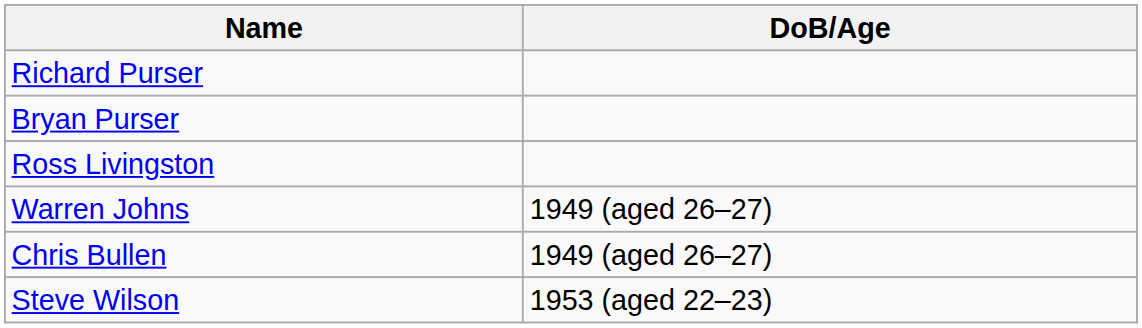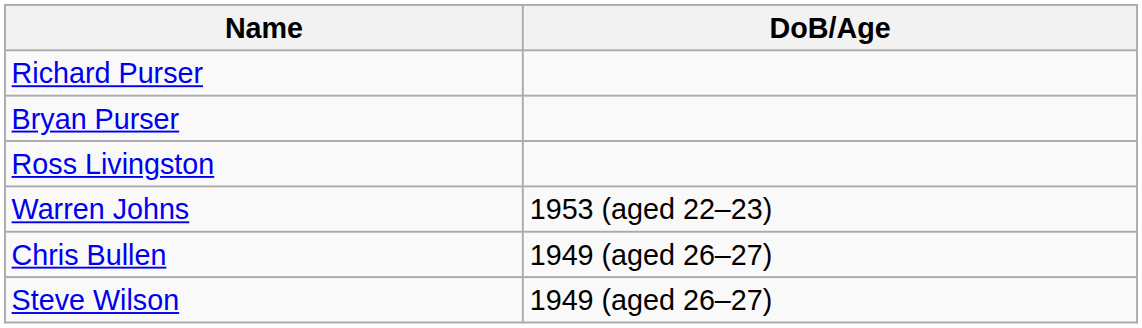Warren Johns | DoB/Age: 1949 (aged 26–27) -> 1953 (aged 22–23)
Steve Wilson | DoB/Age: 1953 (aged 22–23) -> 1949 (aged 26–27)
